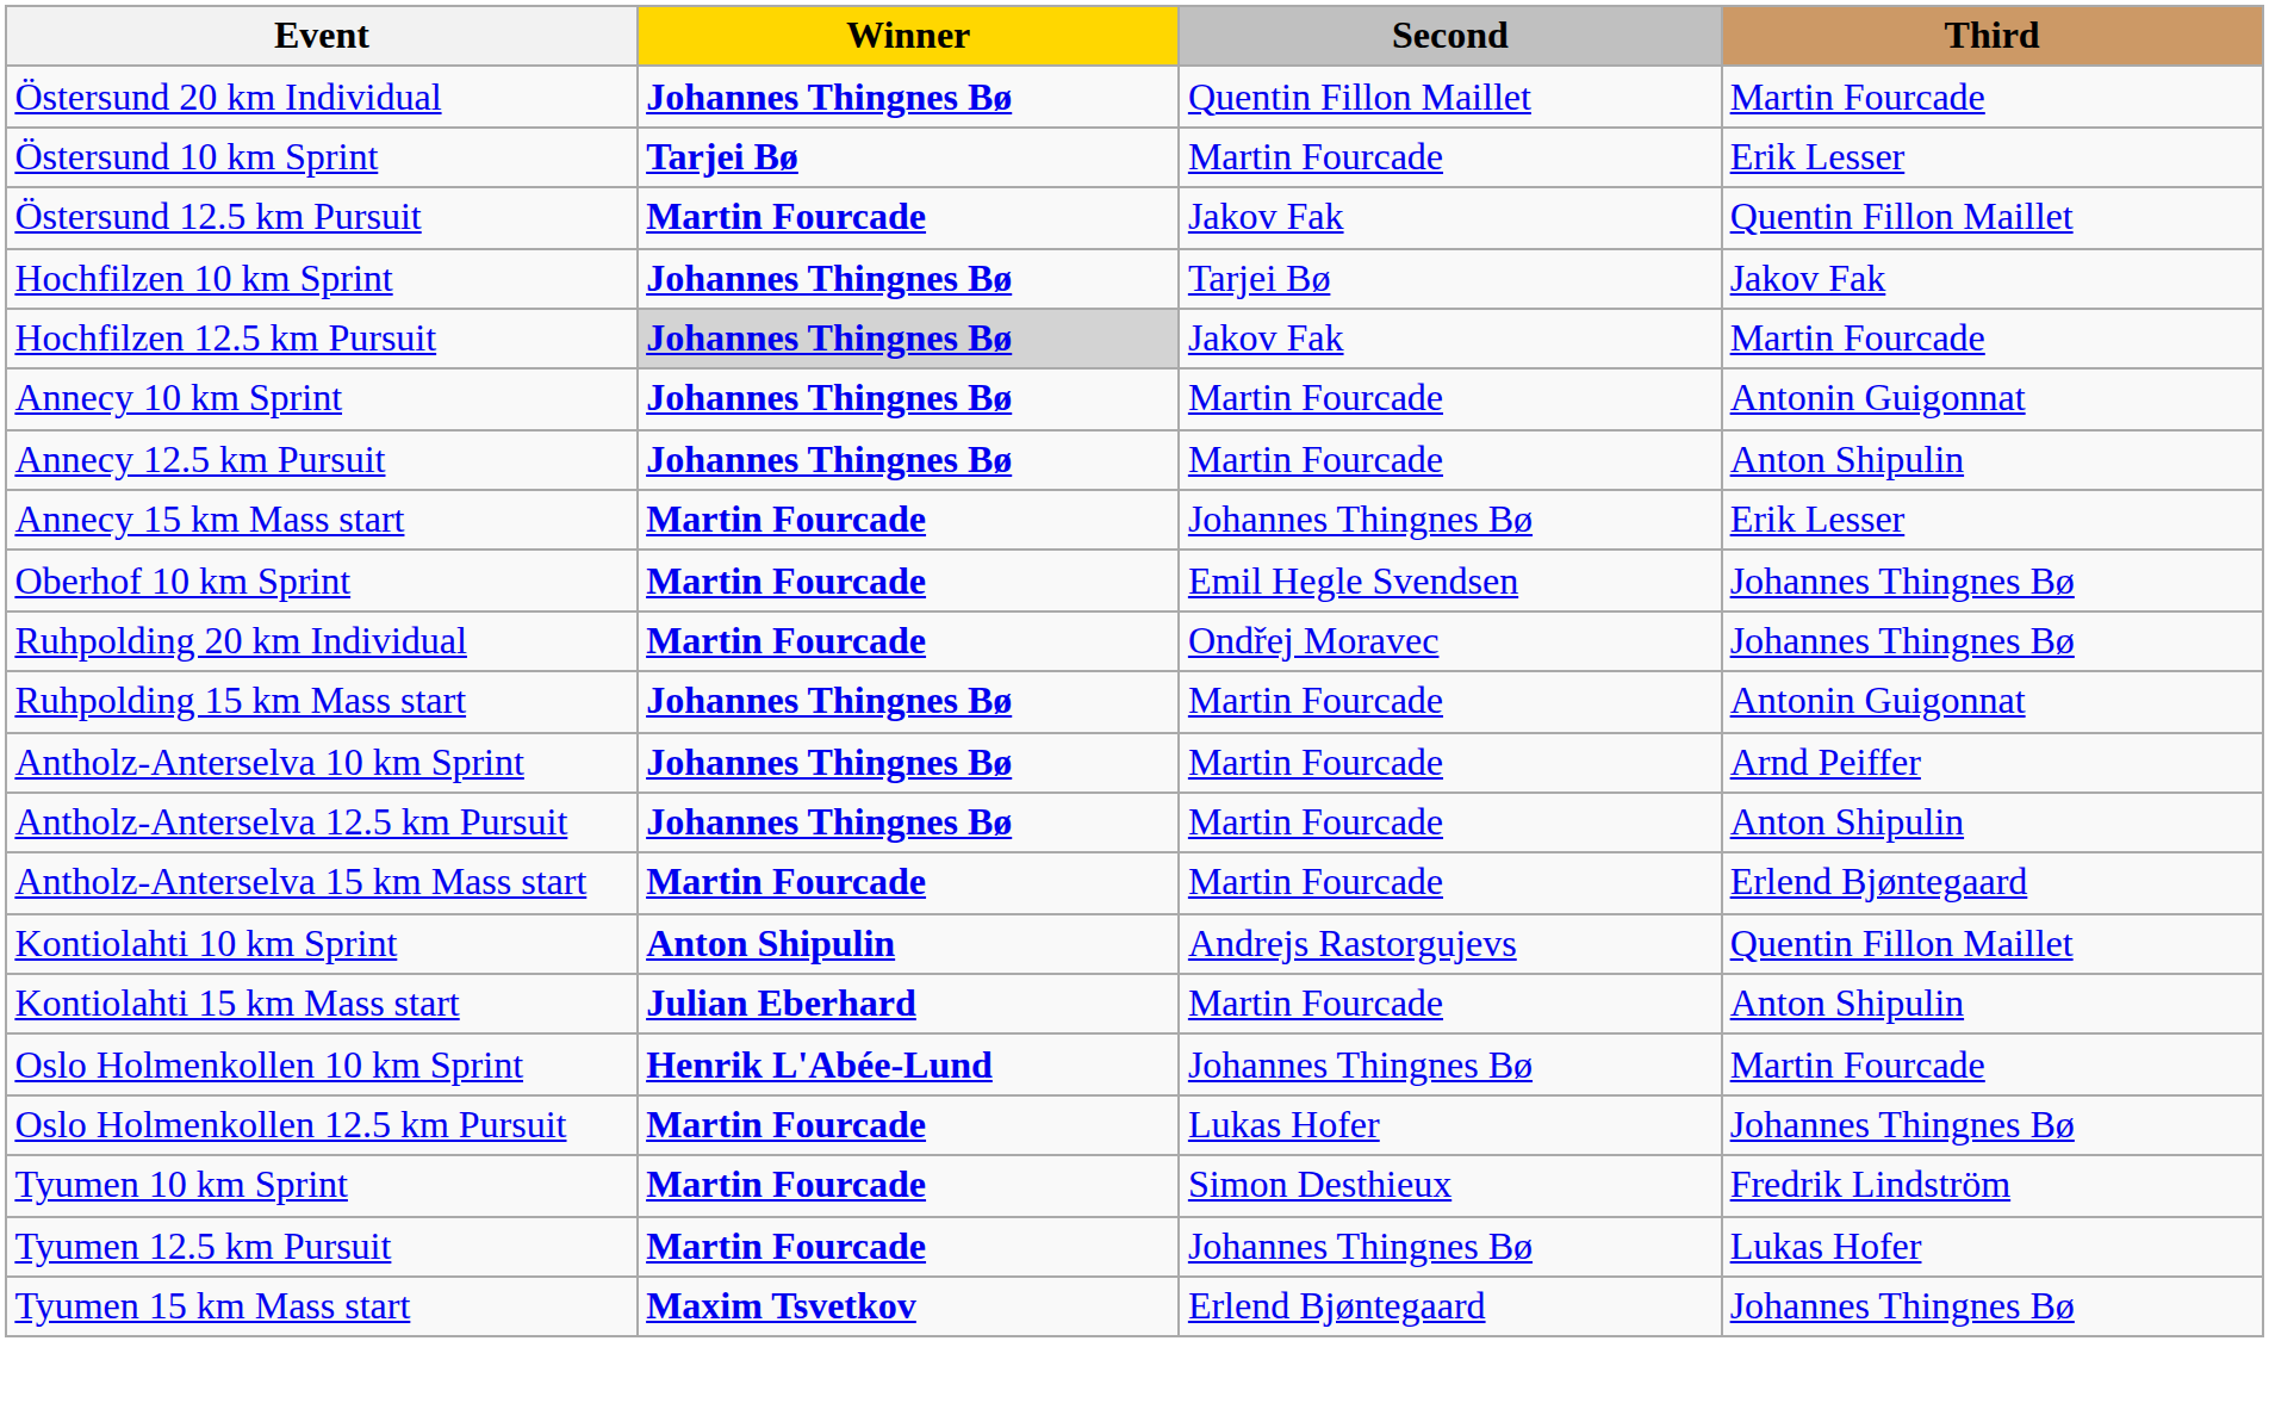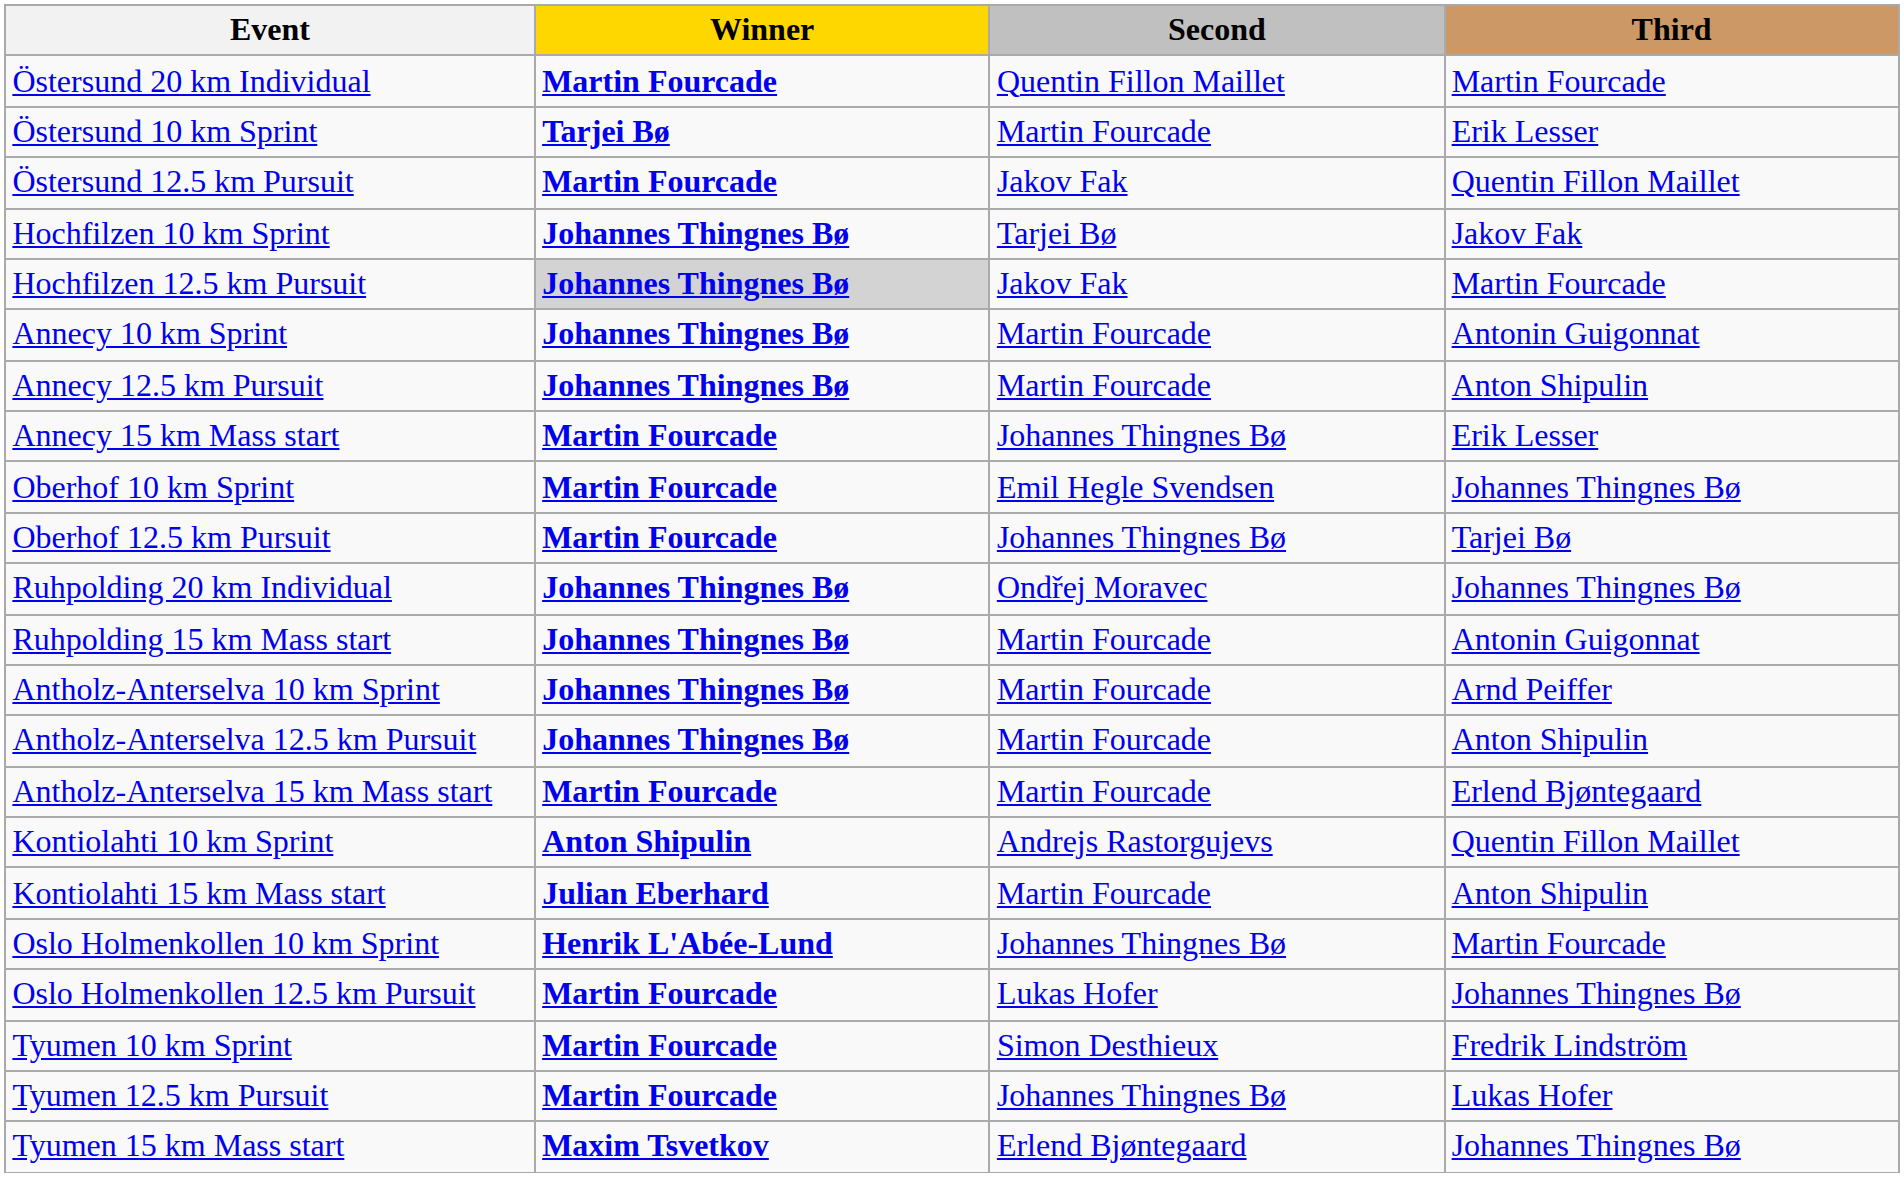Östersund 20 km Individual | Winner: Johannes Thingnes Bø -> Martin Fourcade
+ row: Oberhof 12.5 km Pursuit | Martin Fourcade | Johannes Thingnes Bø | Tarjei Bø
Ruhpolding 20 km Individual | Winner: Martin Fourcade -> Johannes Thingnes Bø
